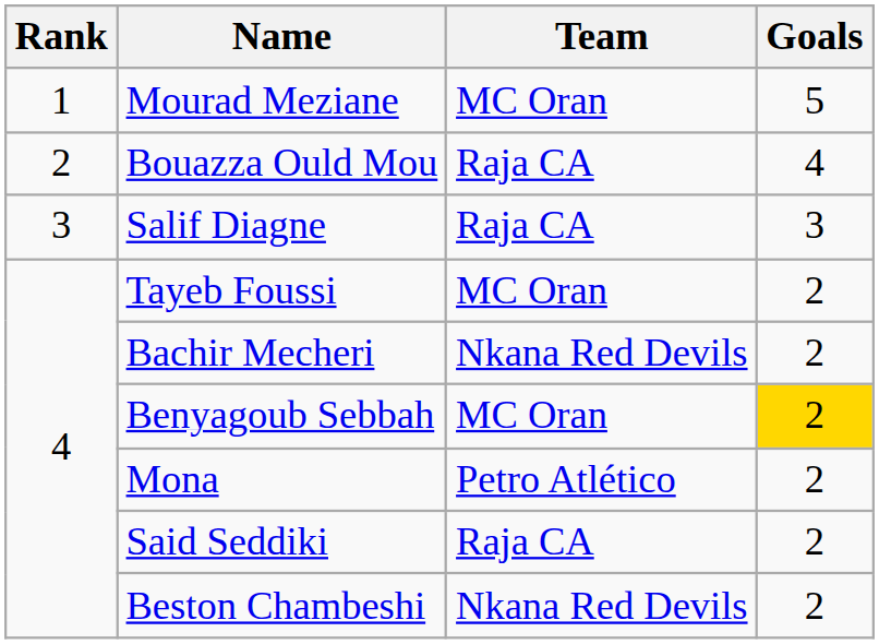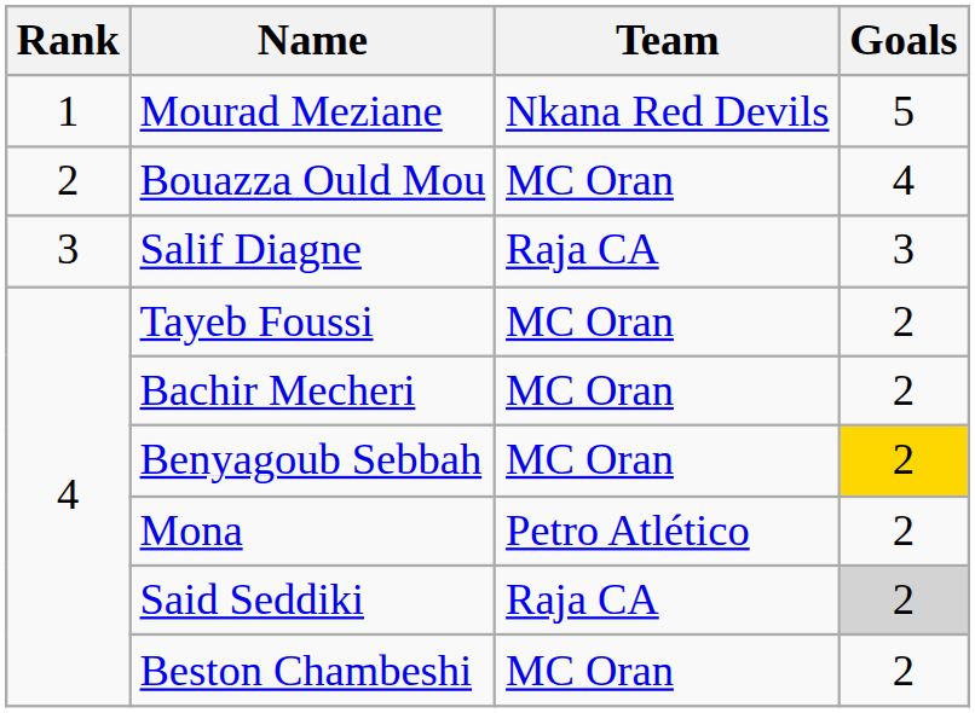Mourad Meziane | Team: MC Oran -> Nkana Red Devils
Bouazza Ould Mou | Team: Raja CA -> MC Oran
Bachir Mecheri | Team: Nkana Red Devils -> MC Oran
Said Seddiki | Goals: no background -> lightgrey background
Beston Chambeshi | Team: Nkana Red Devils -> MC Oran
